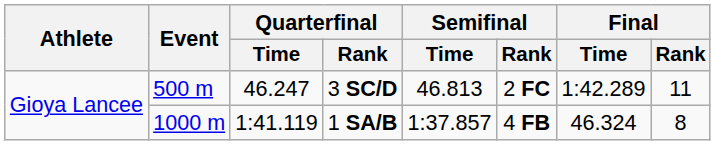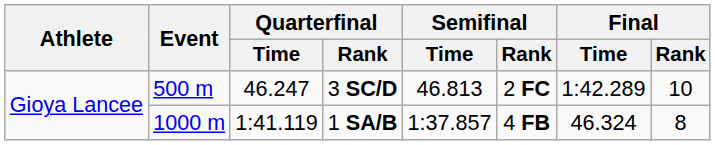3 SC/D | Final / Rank: 11 -> 10
